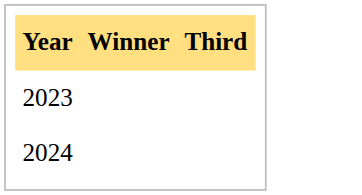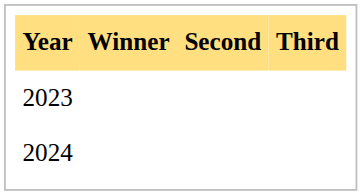+ column: Second
